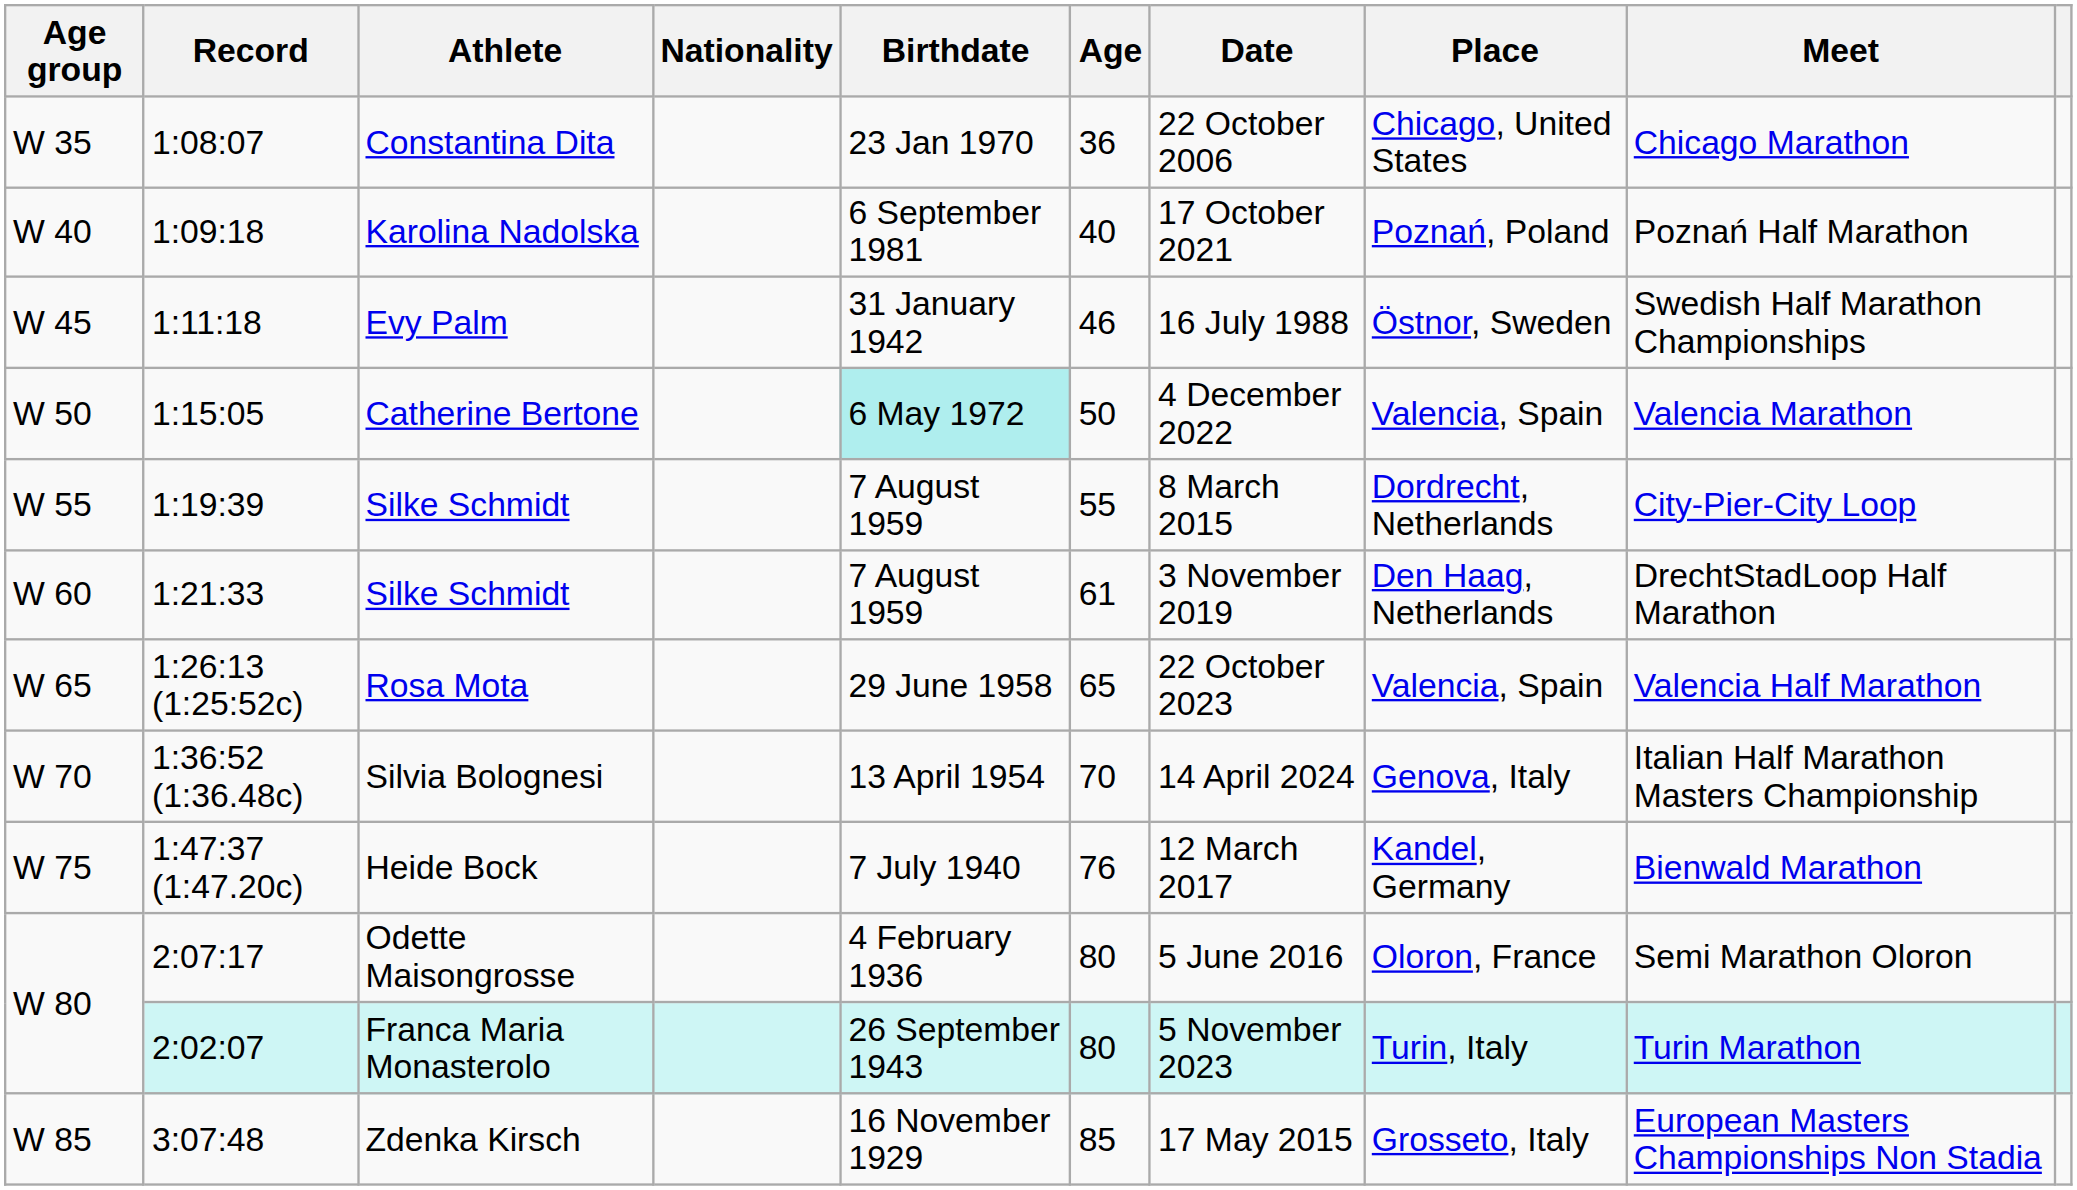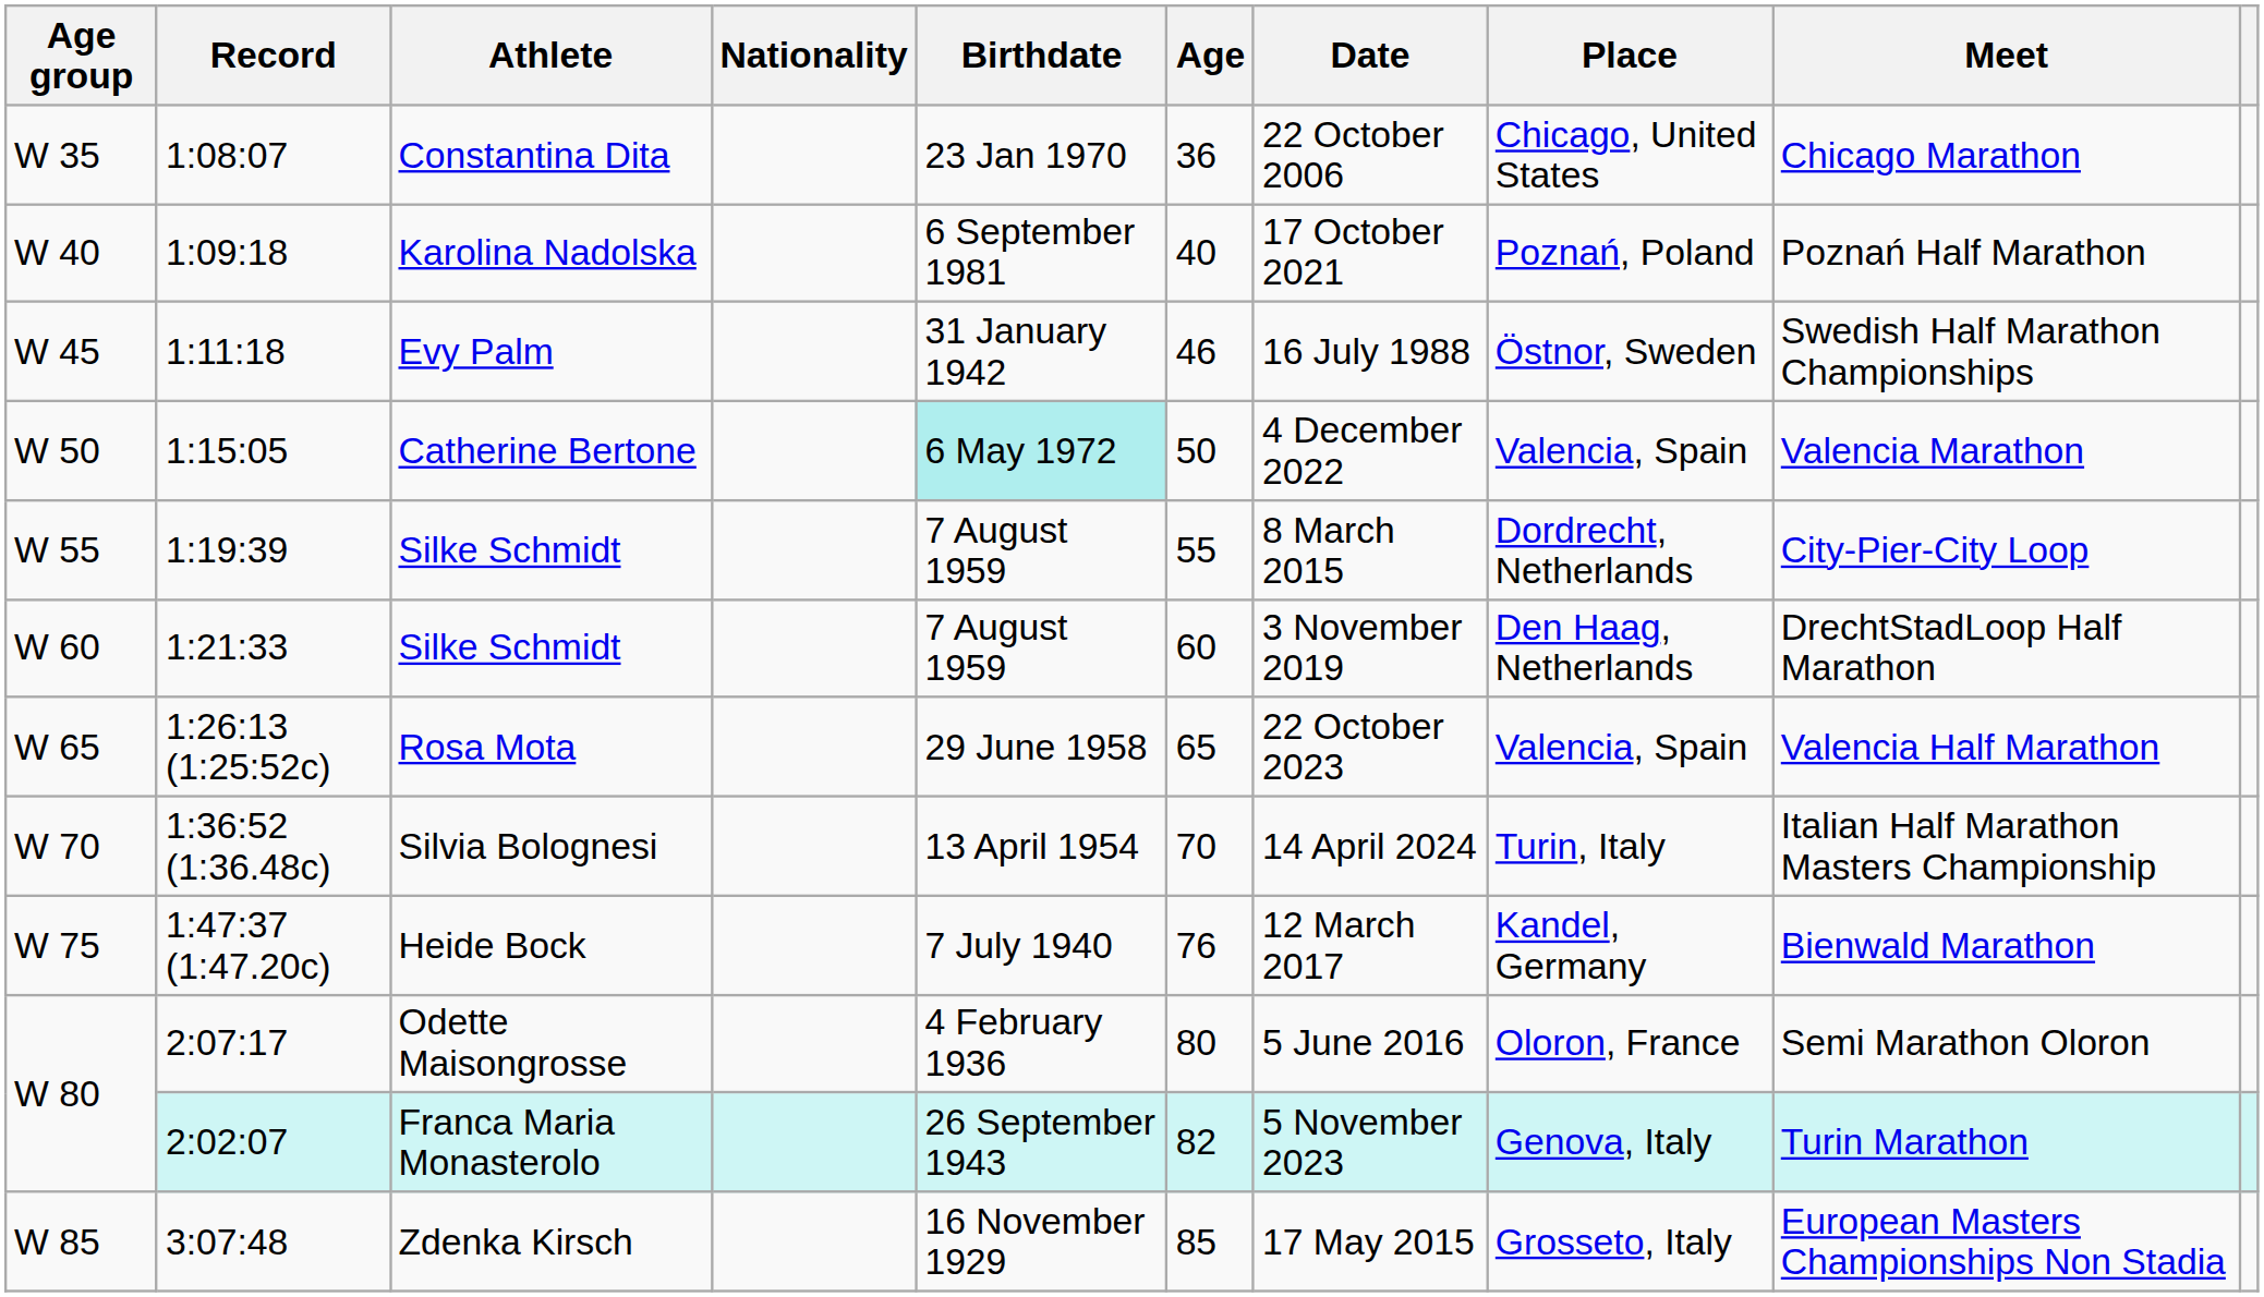1:21:33 / Silke Schmidt | Age: 61 -> 60
Silvia Bolognesi | Place: Genova, Italy -> Turin, Italy
Franca Maria Monasterolo | Age: 80 -> 82
Franca Maria Monasterolo | Place: Turin, Italy -> Genova, Italy
